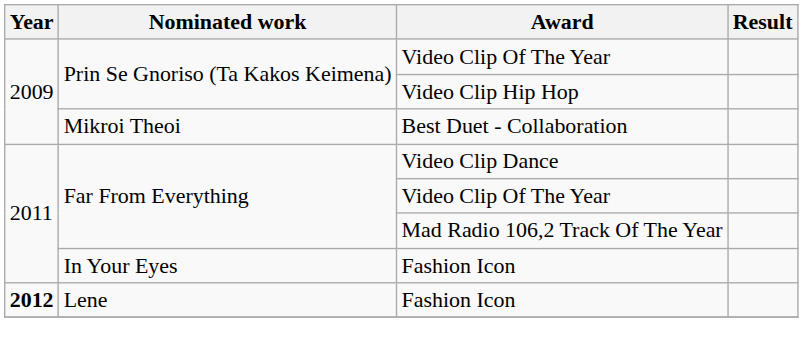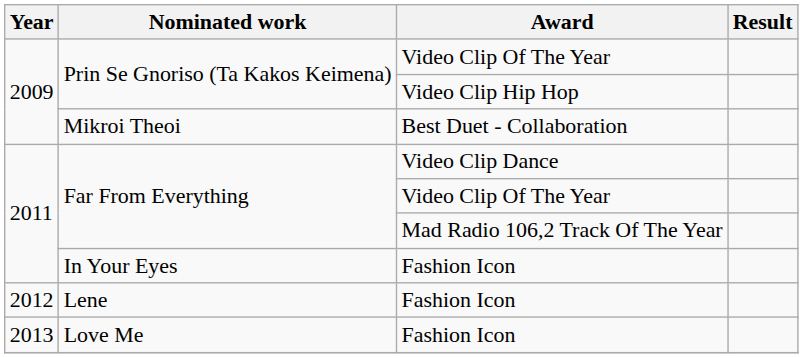Lene | Year: bold -> normal
+ row: 2013 | Love Me | Fashion Icon
